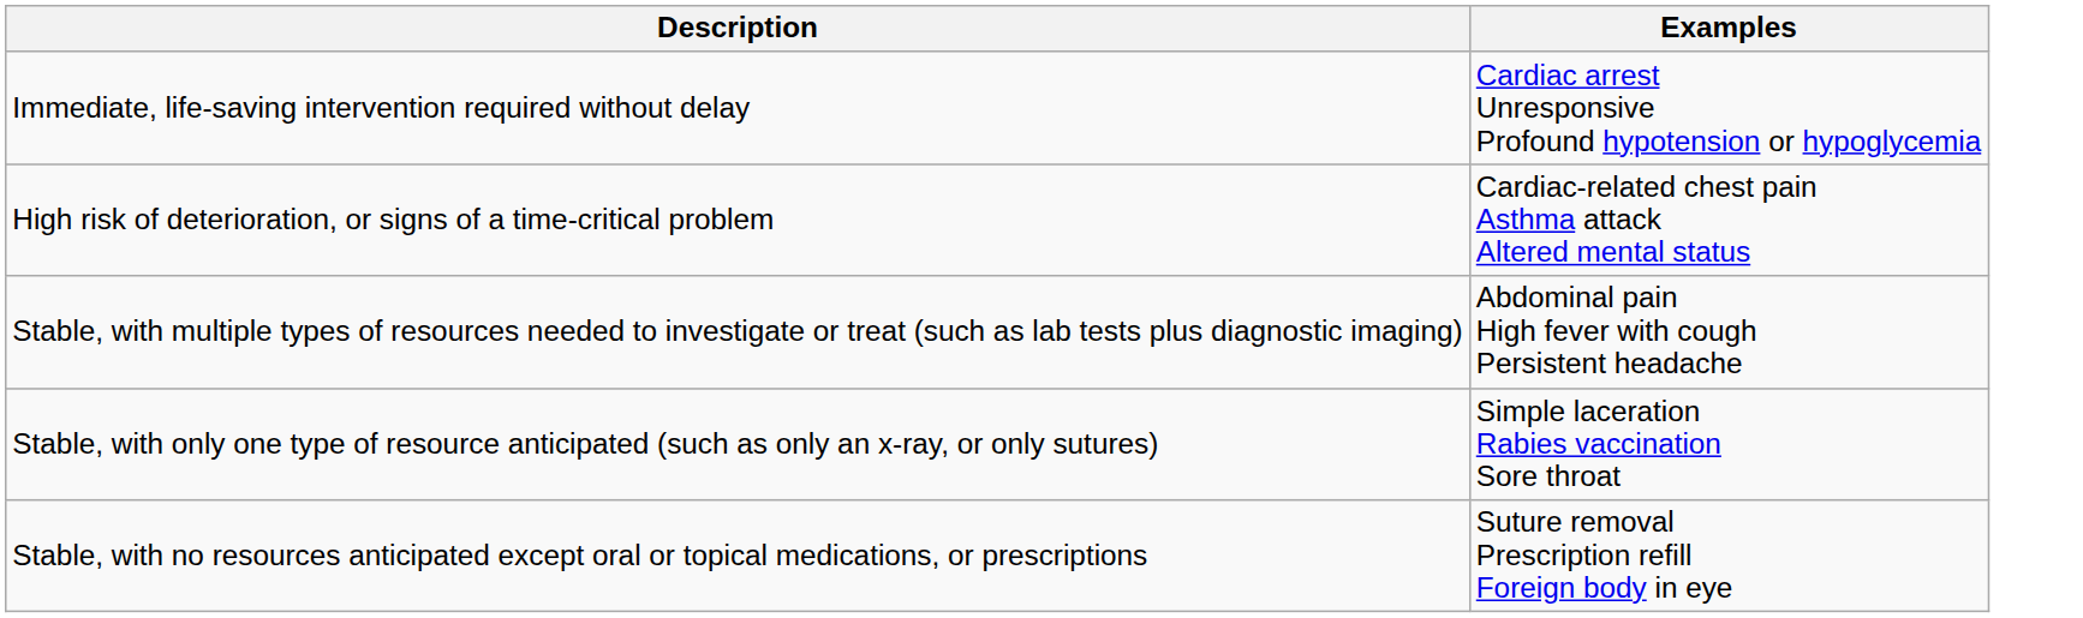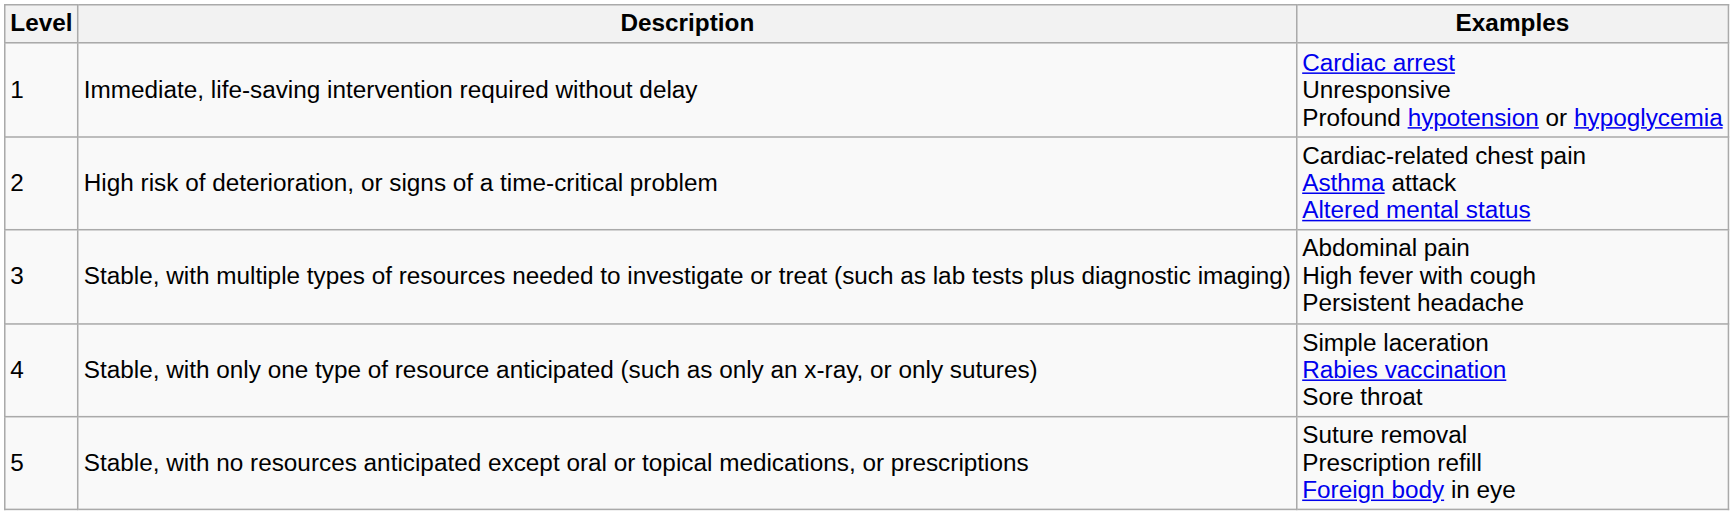+ column: Level | 1 | 2 | 3 | 4 | 5
